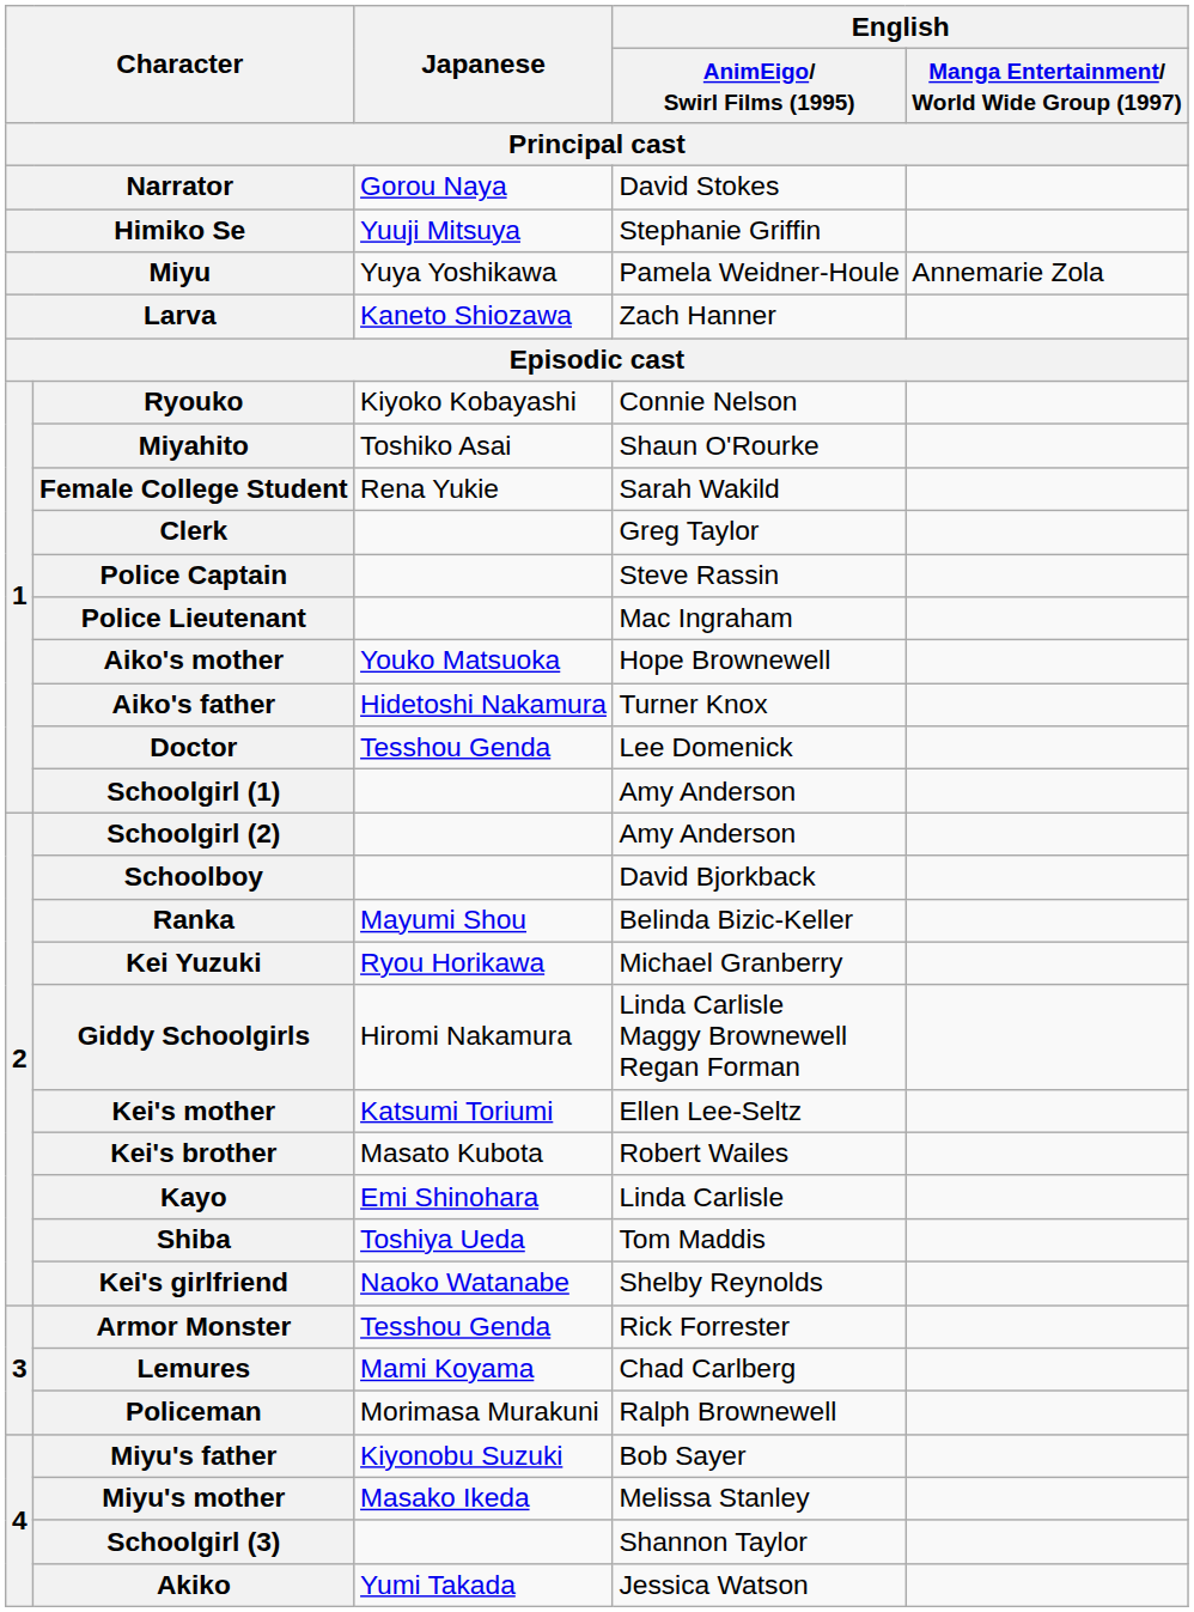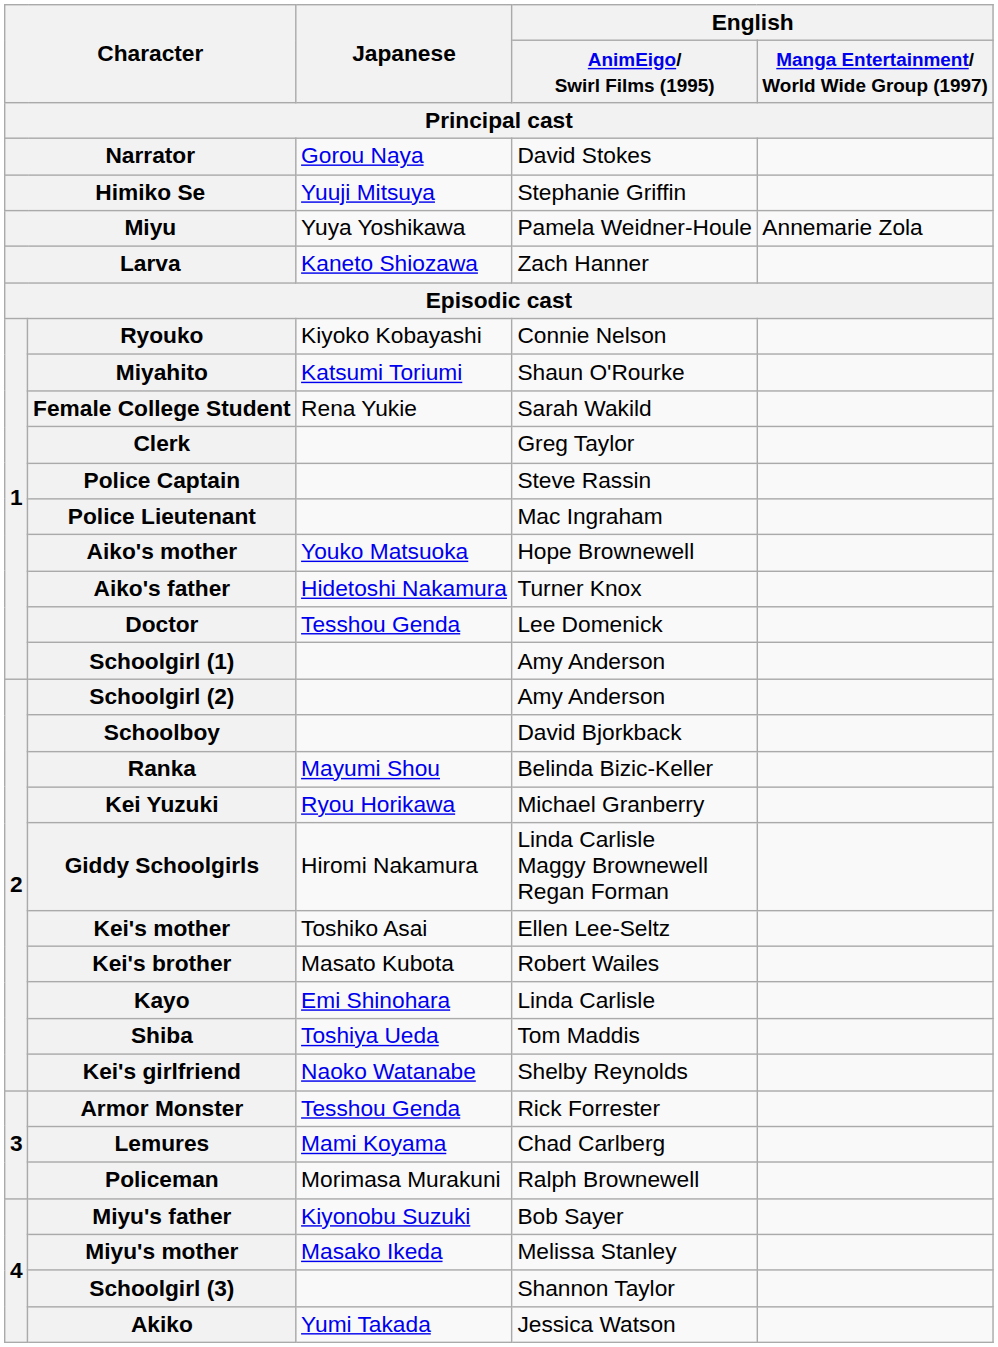Miyahito | Japanese: Toshiko Asai -> Katsumi Toriumi
Kei's mother | Japanese: Katsumi Toriumi -> Toshiko Asai
